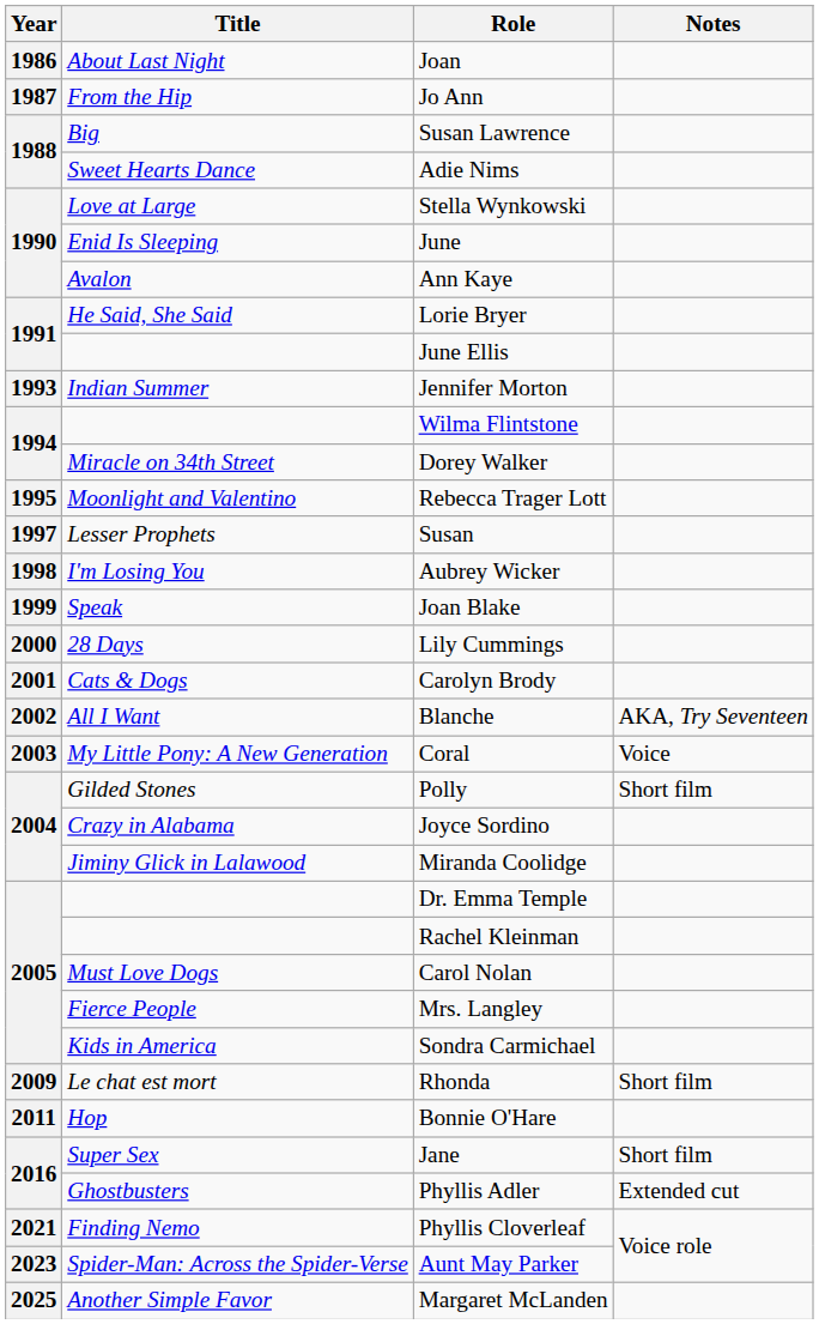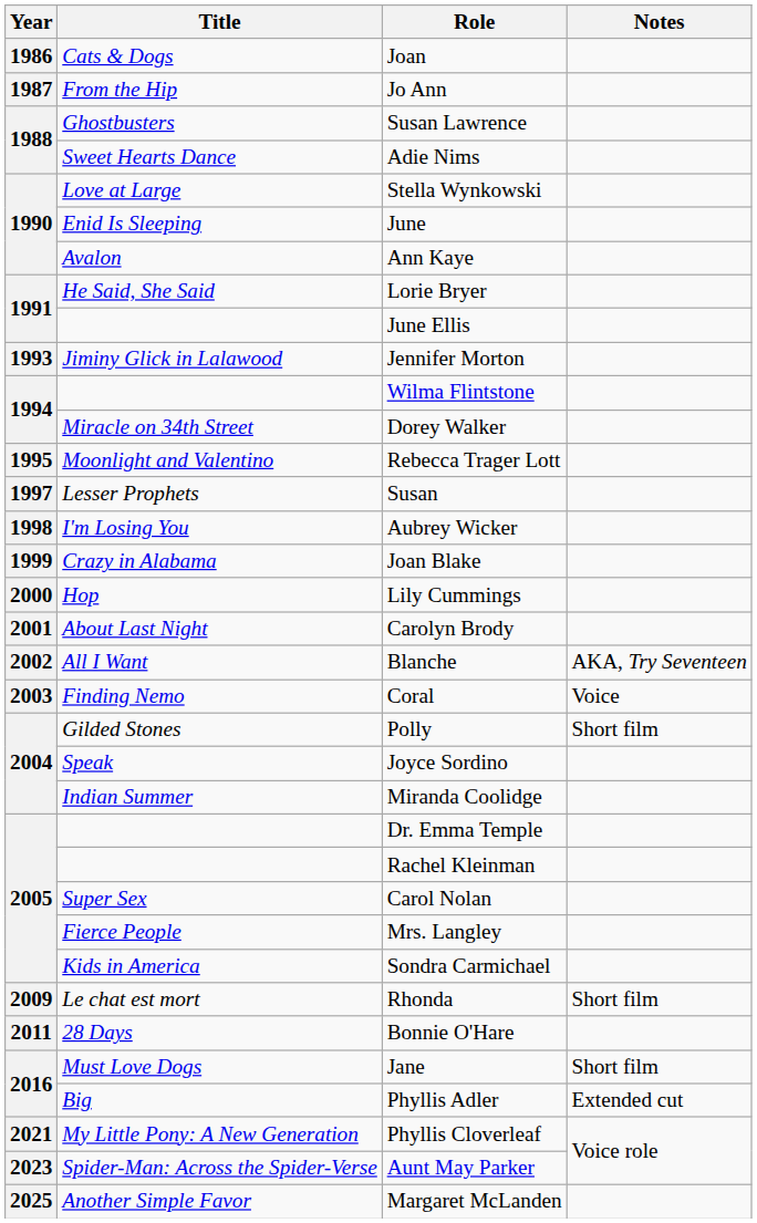Joan | Title: About Last Night -> Cats & Dogs
Susan Lawrence | Title: Big -> Ghostbusters
Jennifer Morton | Title: Indian Summer -> Jiminy Glick in Lalawood
Joan Blake | Title: Speak -> Crazy in Alabama
Lily Cummings | Title: 28 Days -> Hop
Carolyn Brody | Title: Cats & Dogs -> About Last Night
Coral | Title: My Little Pony: A New Generation -> Finding Nemo
Joyce Sordino | Title: Crazy in Alabama -> Speak
Miranda Coolidge | Title: Jiminy Glick in Lalawood -> Indian Summer
Carol Nolan | Title: Must Love Dogs -> Super Sex
Bonnie O'Hare | Title: Hop -> 28 Days
Jane | Title: Super Sex -> Must Love Dogs
Phyllis Adler | Title: Ghostbusters -> Big
Phyllis Cloverleaf | Title: Finding Nemo -> My Little Pony: A New Generation
